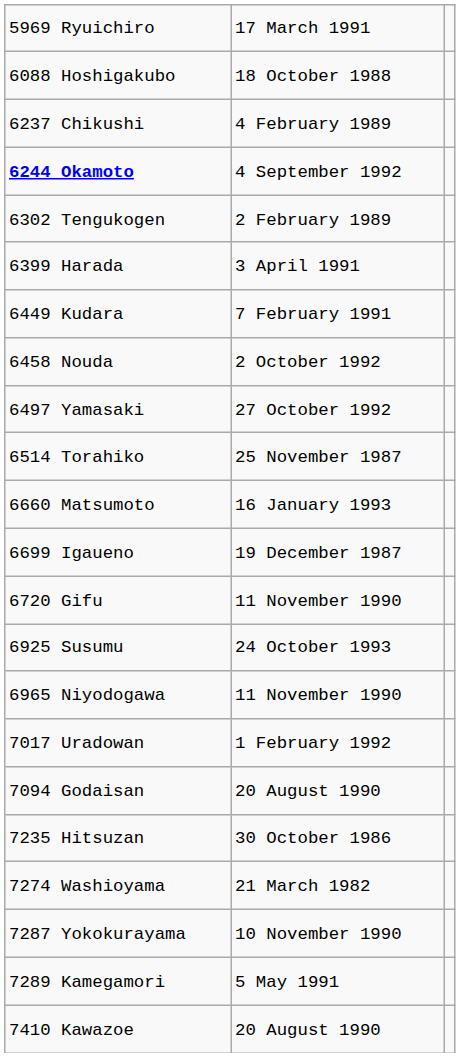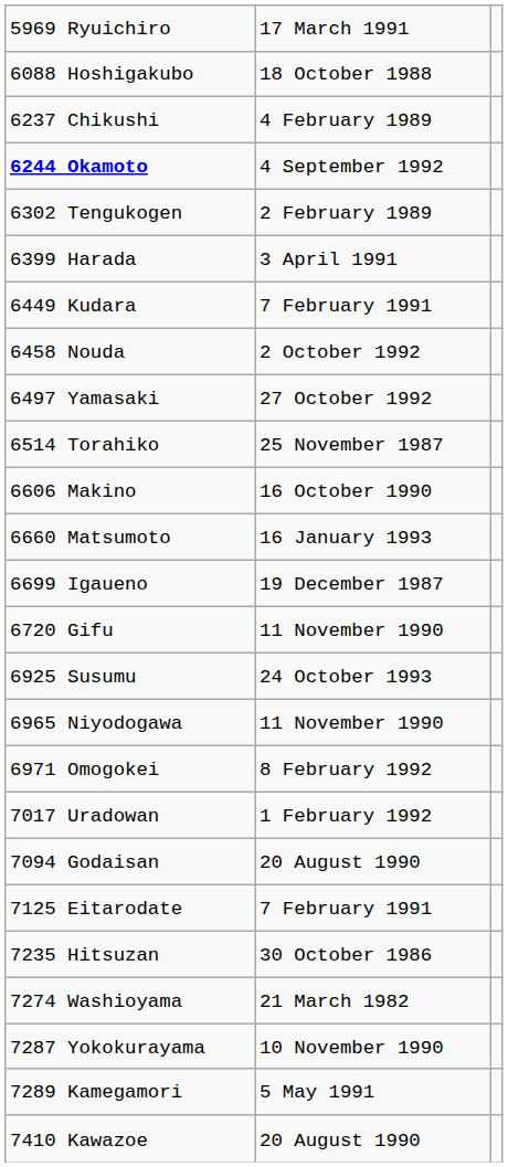+ row: 6606 Makino | 16 October 1990
+ row: 6971 Omogokei | 8 February 1992
+ row: 7125 Eitarodate | 7 February 1991
